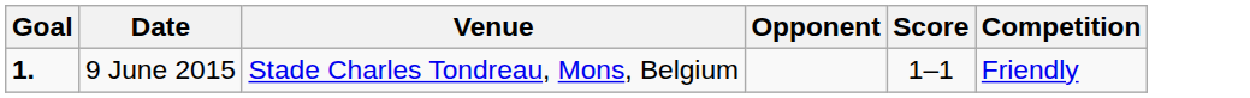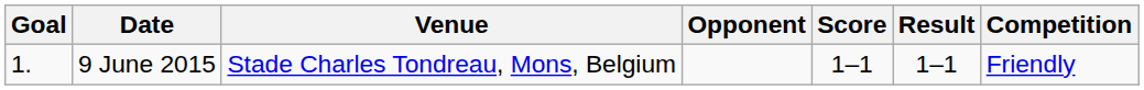+ column: Result | 1–1
9 June 2015 | Goal: bold -> normal
